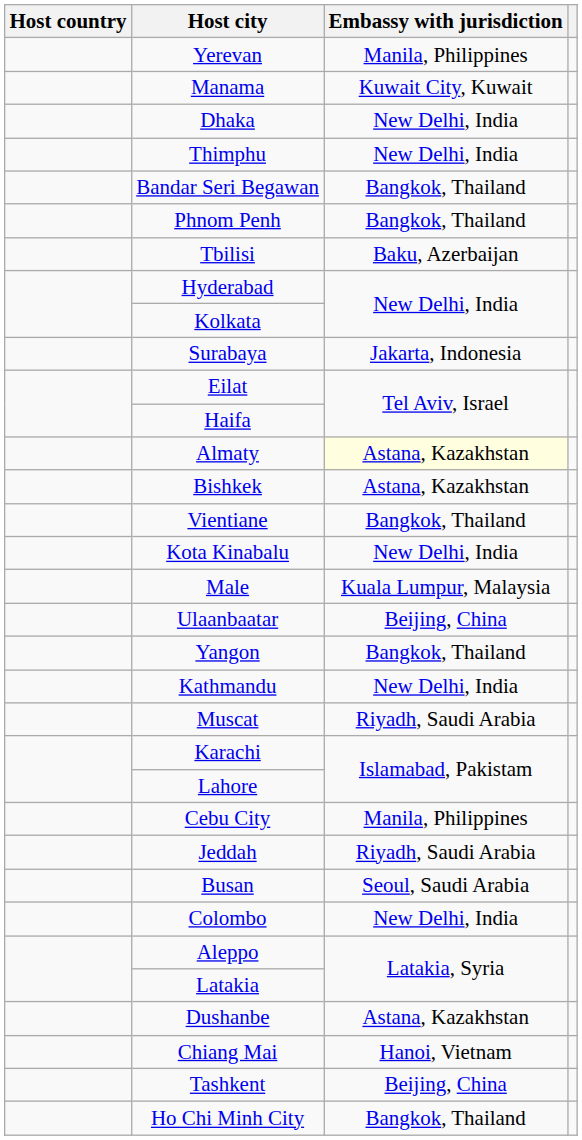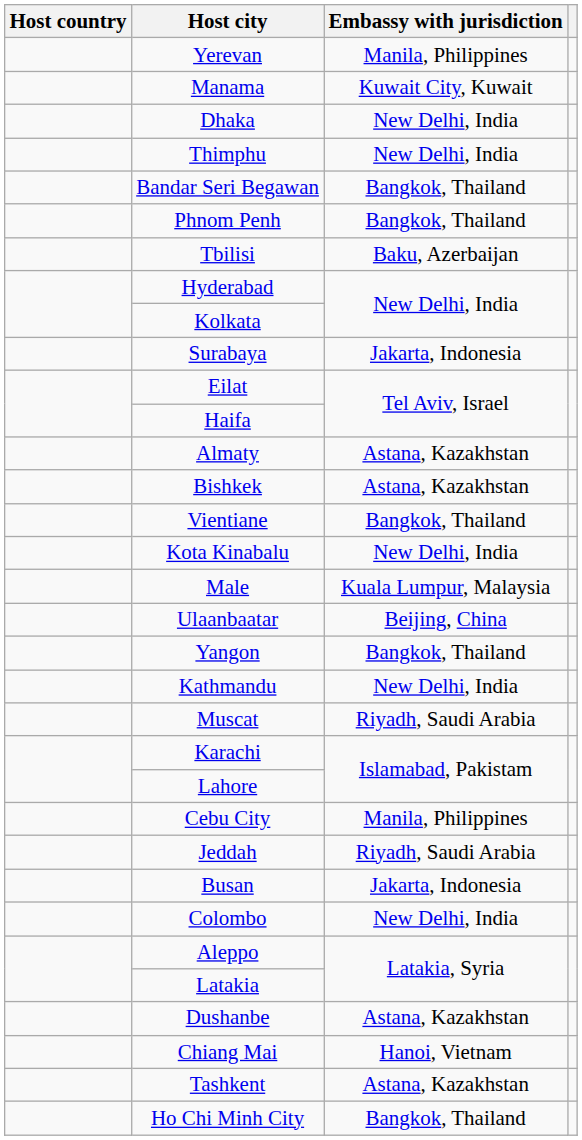Almaty | Embassy with jurisdiction: lightyellow background -> no background
Busan | Embassy with jurisdiction: Seoul, Saudi Arabia -> Jakarta, Indonesia
Tashkent | Embassy with jurisdiction: Beijing, China -> Astana, Kazakhstan
